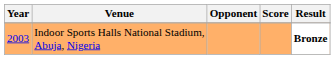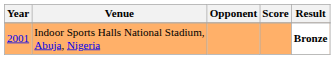Indoor Sports Halls National Stadium, Abuja, Nigeria | Year: 2003 -> 2001
